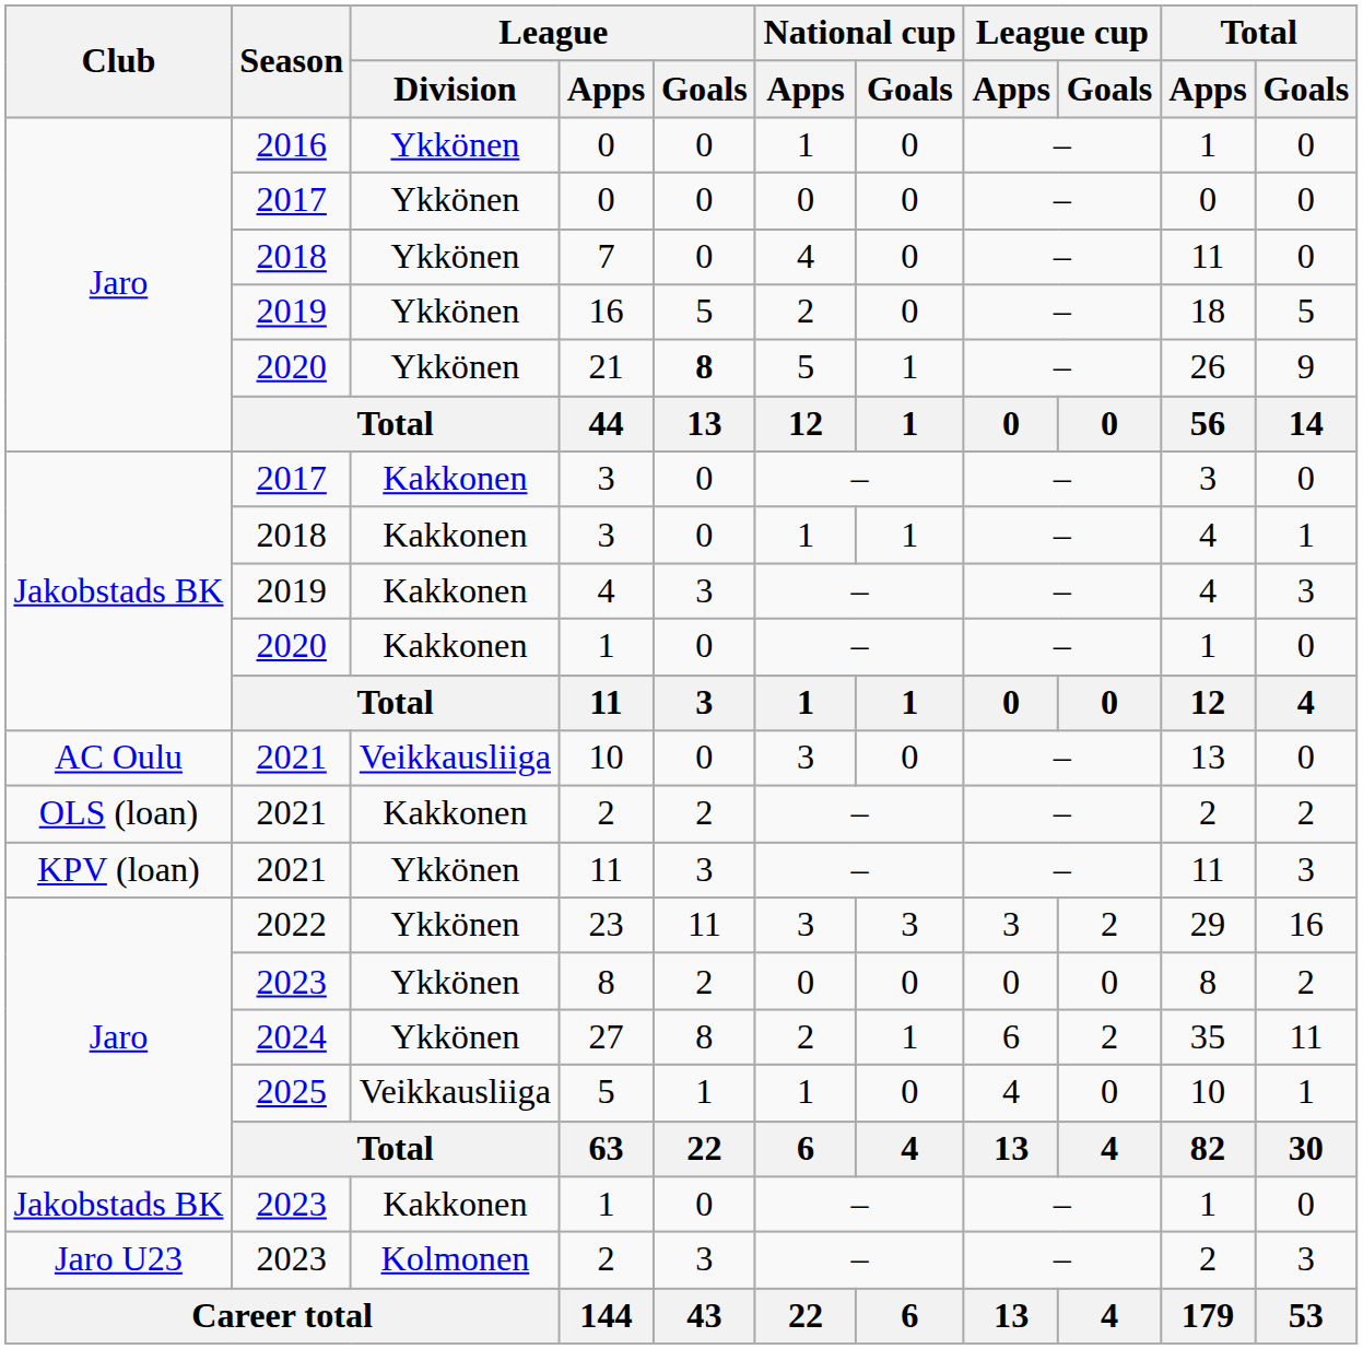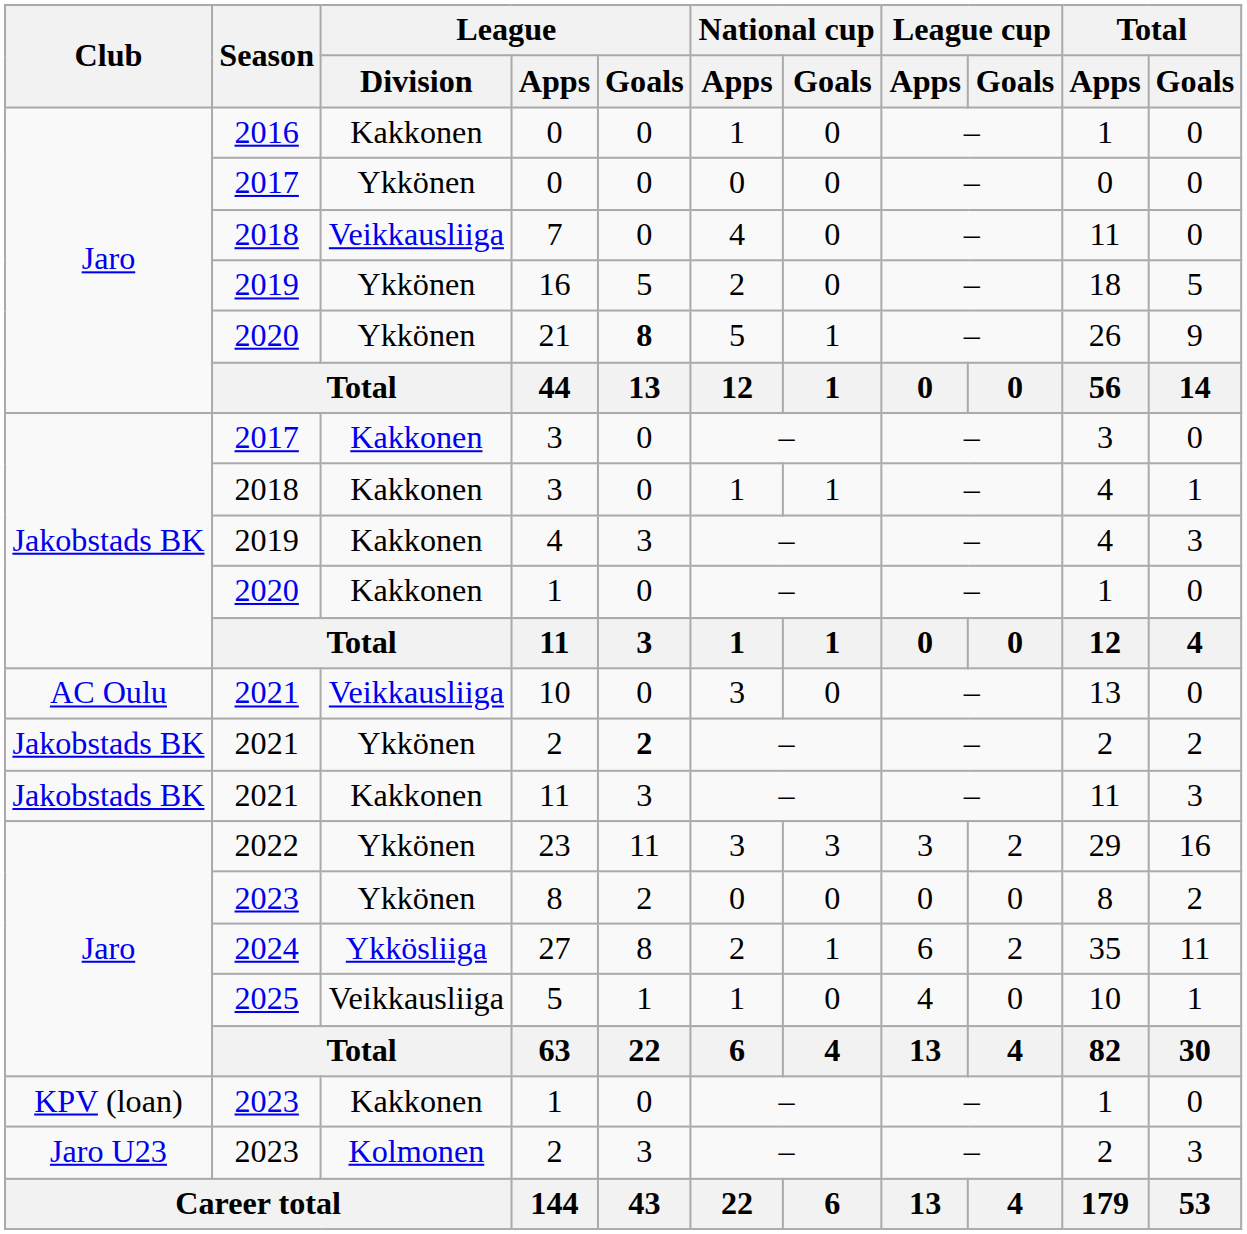2016 / 0 | League / Division: Ykkönen -> Kakkonen
7 | League / Division: Ykkönen -> Veikkausliiga
2021 / 2 | Club: OLS (loan) -> Jakobstads BK
2021 / 2 | League / Division: Kakkonen -> Ykkönen
2021 / 2 | League / Goals: normal -> bold
2021 / 11 | Club: KPV (loan) -> Jakobstads BK
2021 / 11 | League / Division: Ykkönen -> Kakkonen
27 | League / Division: Ykkönen -> Ykkösliiga
2023 / 1 | Club: Jakobstads BK -> KPV (loan)
